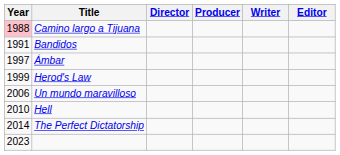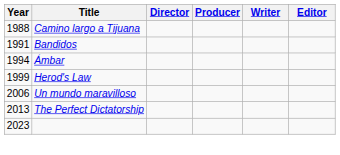Camino largo a Tijuana | Year: pink background -> no background
Ámbar | Year: 1997 -> 1994
- row: 2010 | Hell
The Perfect Dictatorship | Year: 2014 -> 2013
